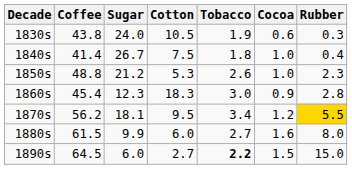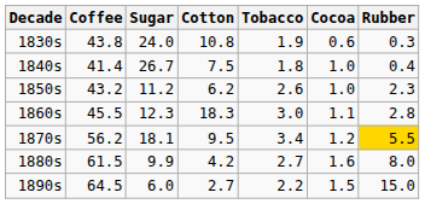1830s | Cotton: 10.5 -> 10.8
1850s | Coffee: 48.8 -> 43.2
1850s | Sugar: 21.2 -> 11.2
1850s | Cotton: 5.3 -> 6.2
1860s | Coffee: 45.4 -> 45.5
1860s | Cocoa: 0.9 -> 1.1
1880s | Cotton: 6.0 -> 4.2
1890s | Tobacco: bold -> normal
